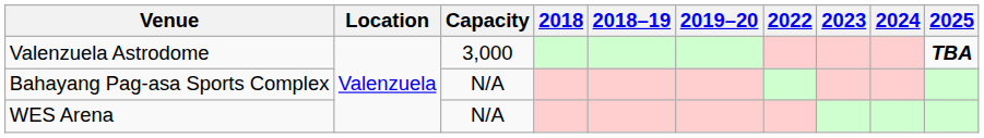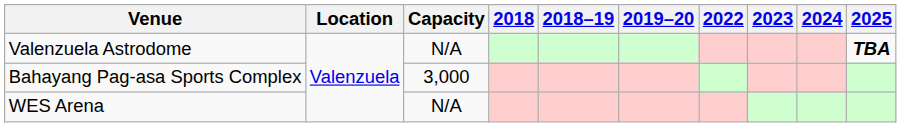Valenzuela Astrodome | Capacity: 3,000 -> N/A
Bahayang Pag-asa Sports Complex | Capacity: N/A -> 3,000
